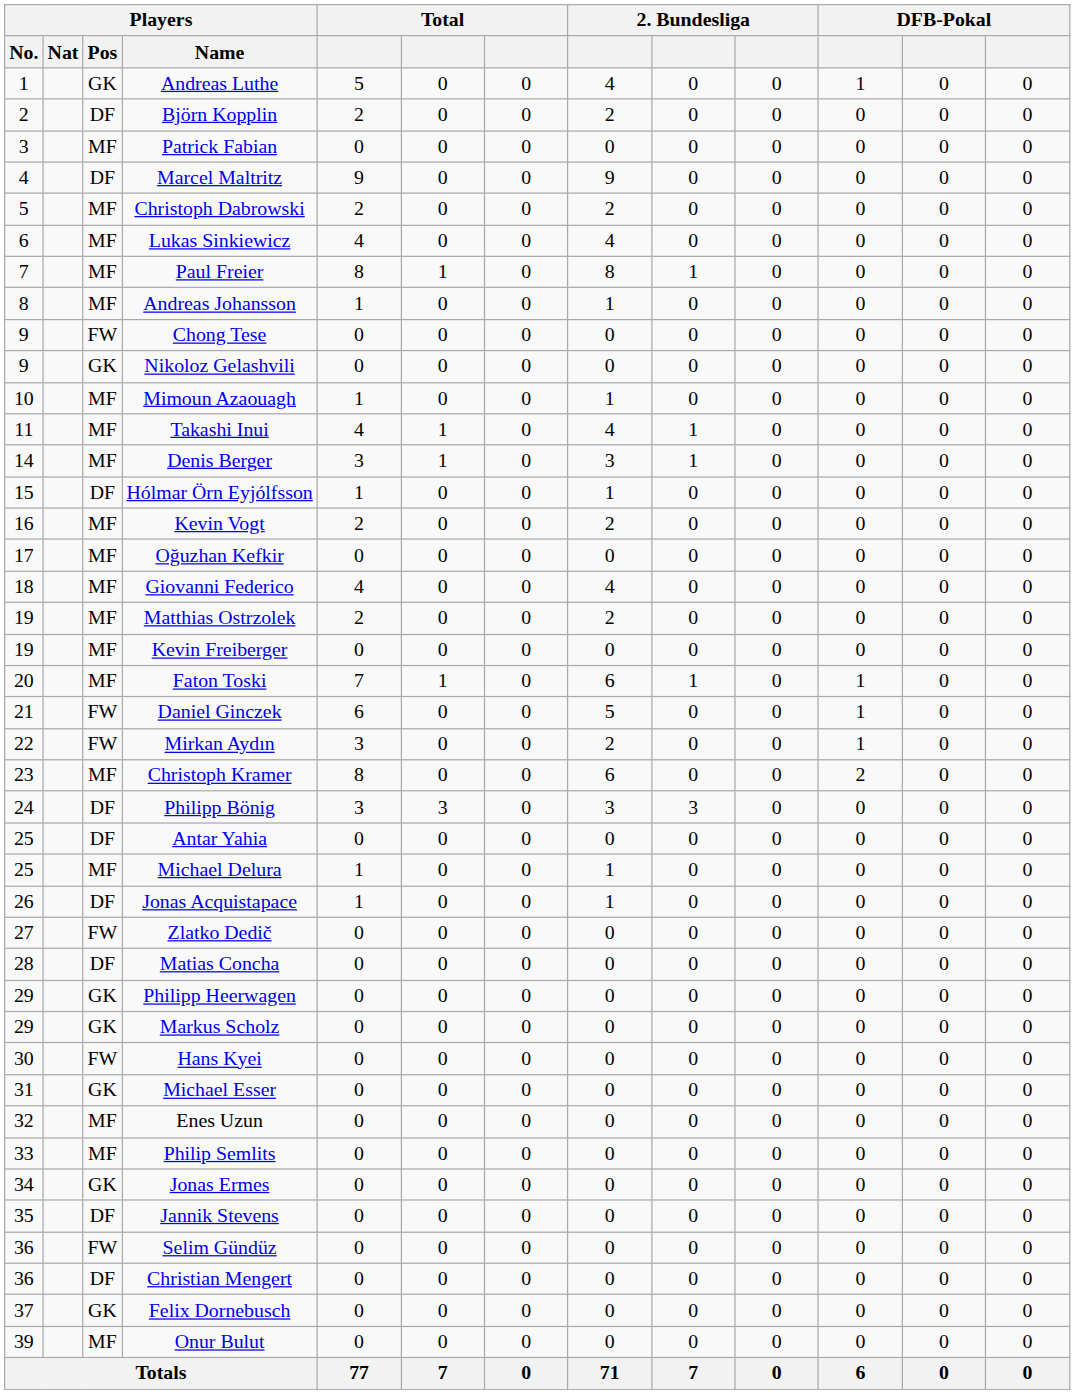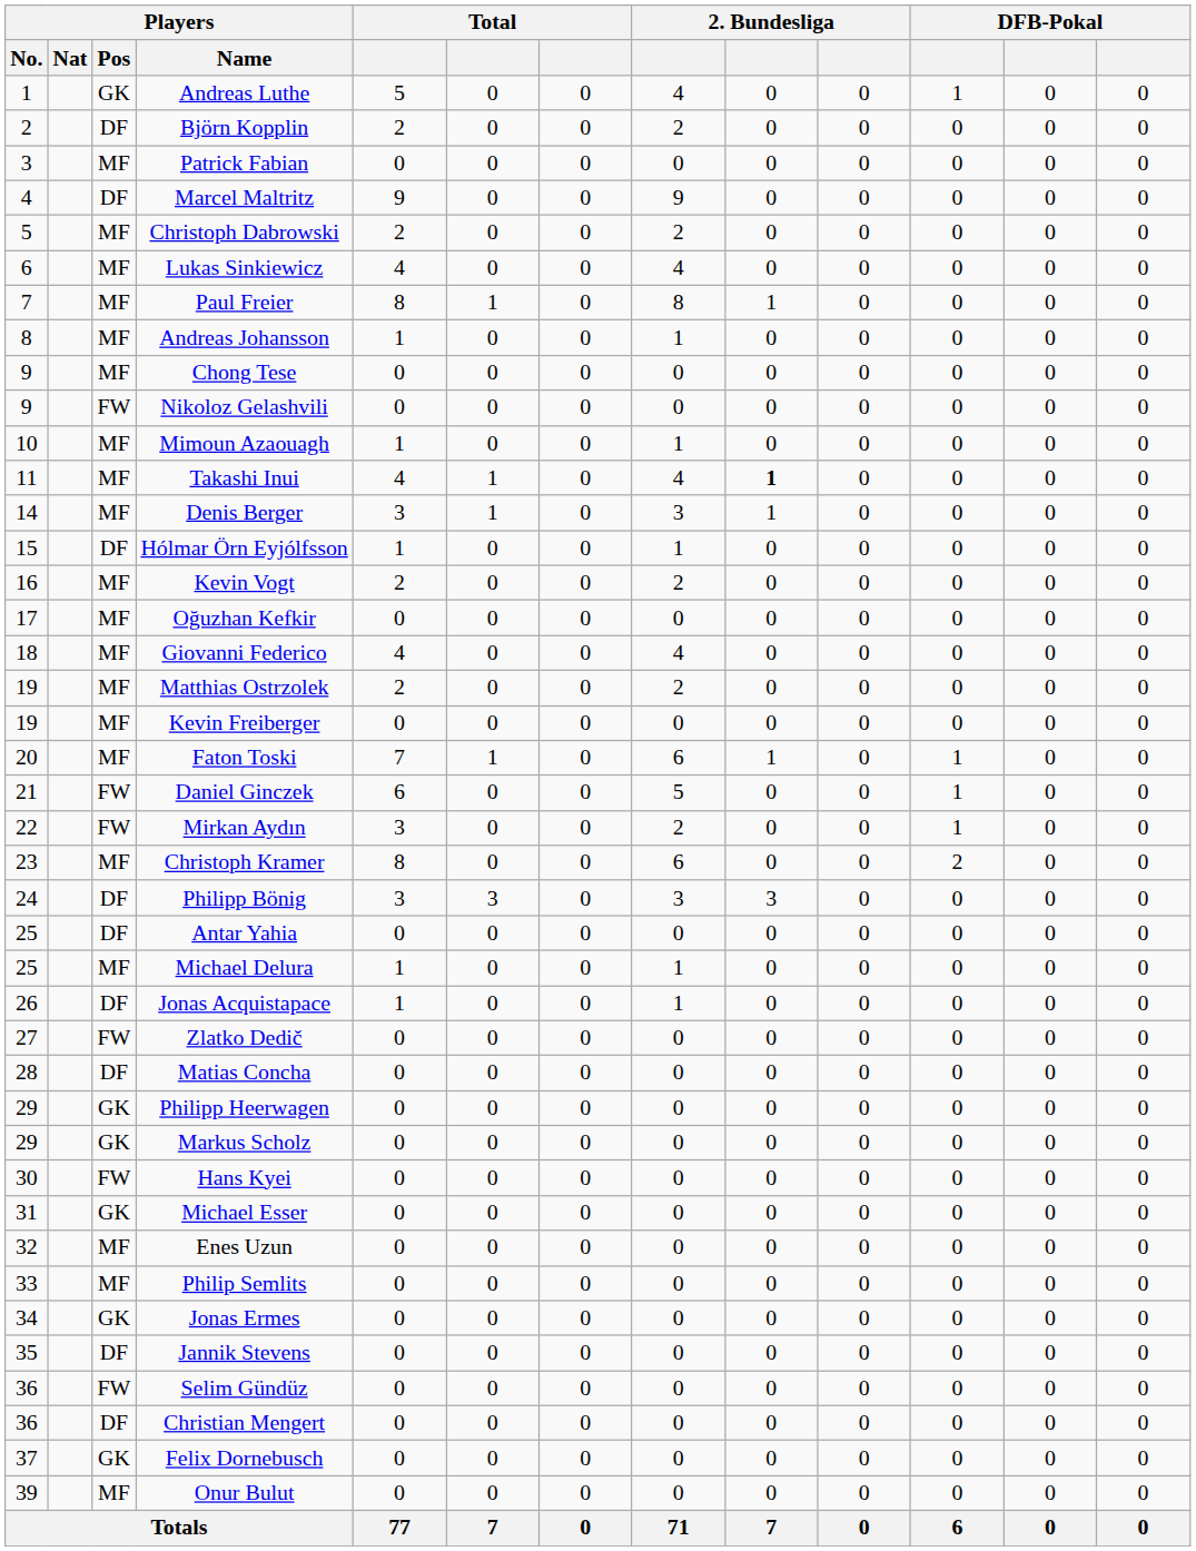Chong Tese | Players / Pos: FW -> MF
Nikoloz Gelashvili | Players / Pos: GK -> FW
Takashi Inui | column 9: normal -> bold
